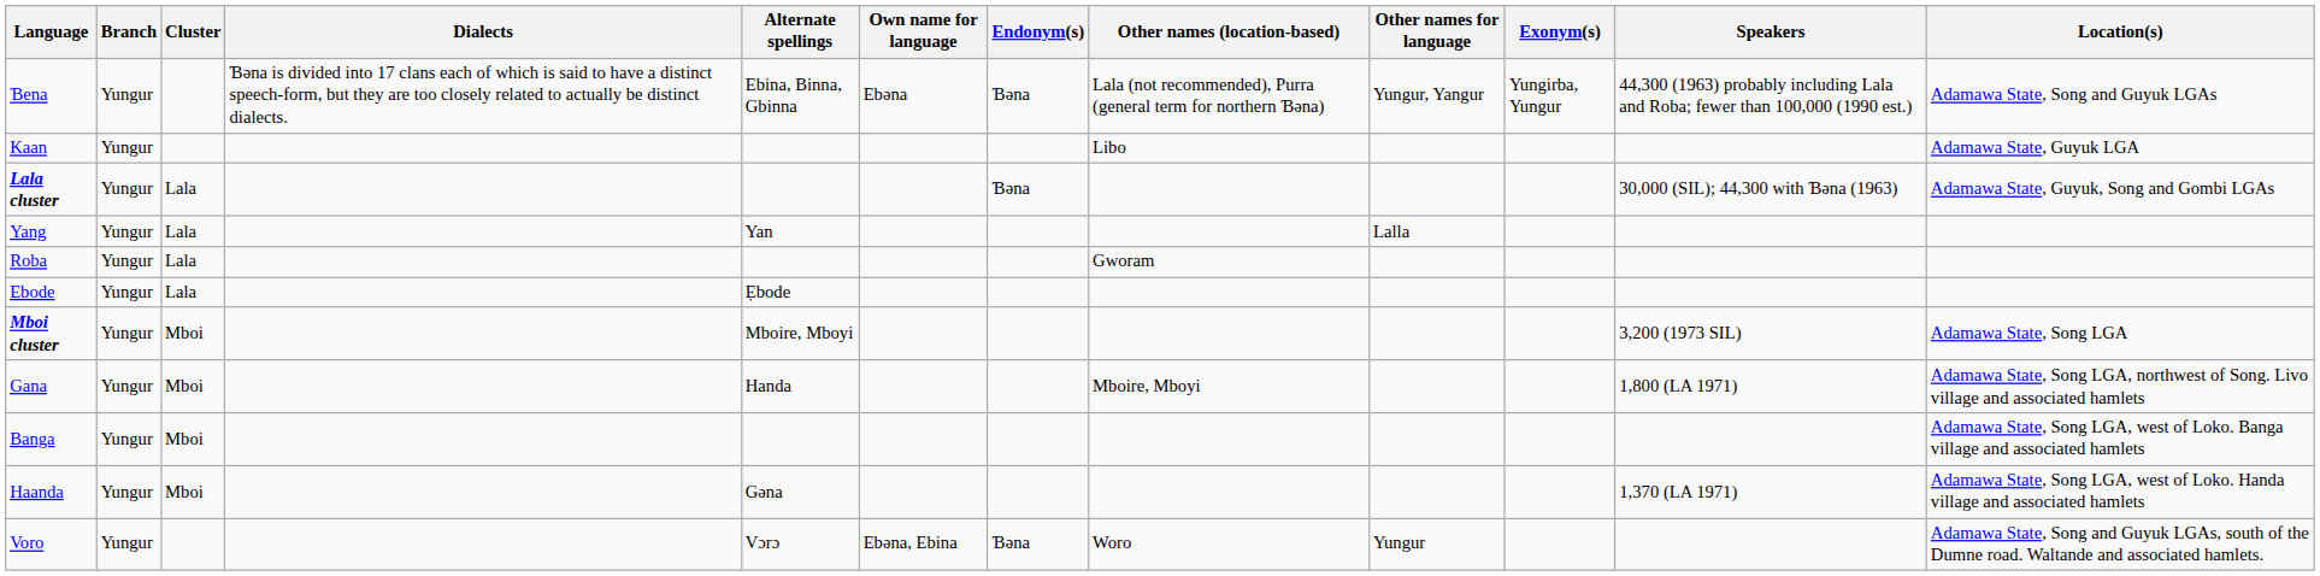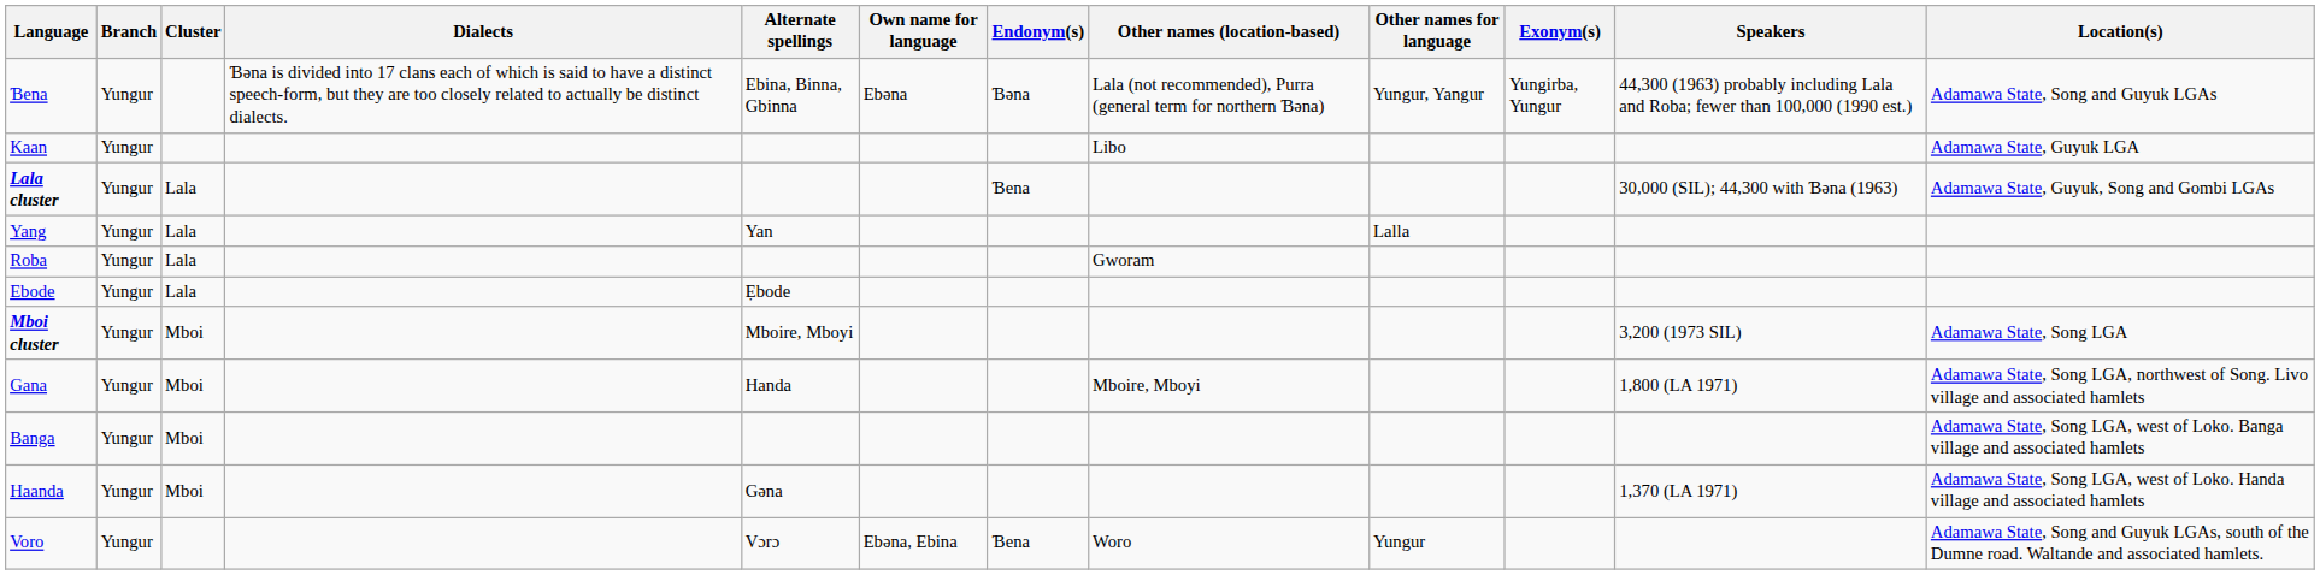Lala cluster | Endonym(s): Ɓəna -> Ɓena
Voro | Endonym(s): Ɓəna -> Ɓena
